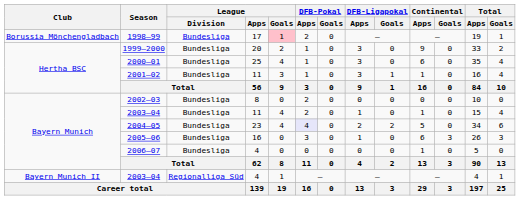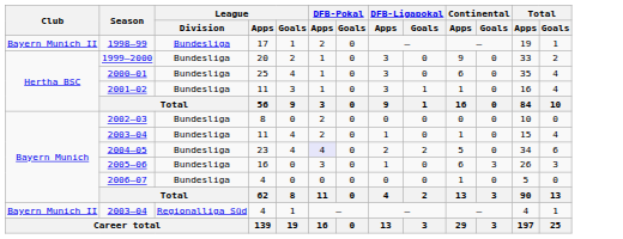1998–99 | Club: Borussia Mönchengladbach -> Bayern Munich II
1998–99 | League / Goals: pink background -> no background
